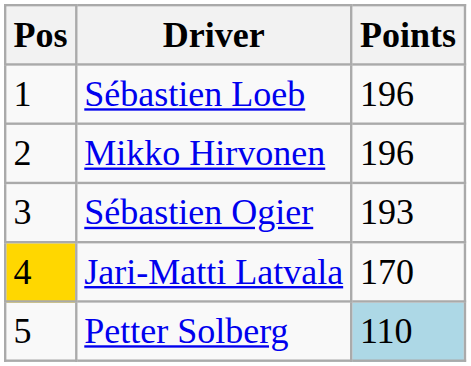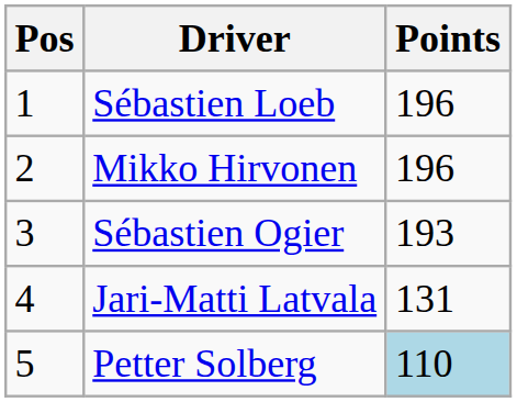Jari-Matti Latvala | Pos: gold background -> no background
Jari-Matti Latvala | Points: 170 -> 131
